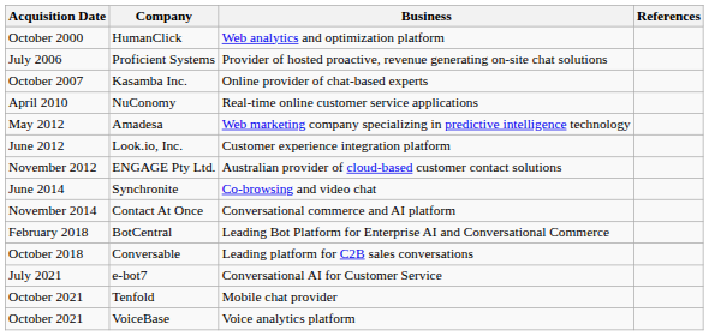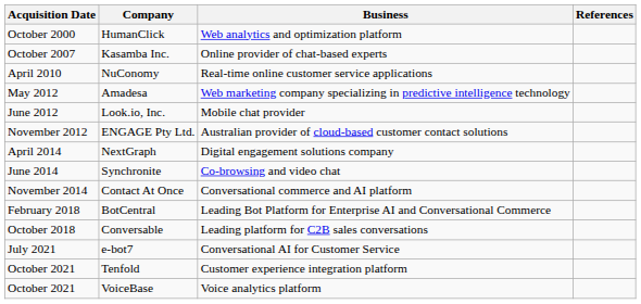- row: July 2006 | Proficient Systems | Provider of hosted proactive, revenue generating on-site chat solutions
Look.io, Inc. | Business: Customer experience integration platform -> Mobile chat provider
+ row: April 2014 | NextGraph | Digital engagement solutions company
Tenfold | Business: Mobile chat provider -> Customer experience integration platform
